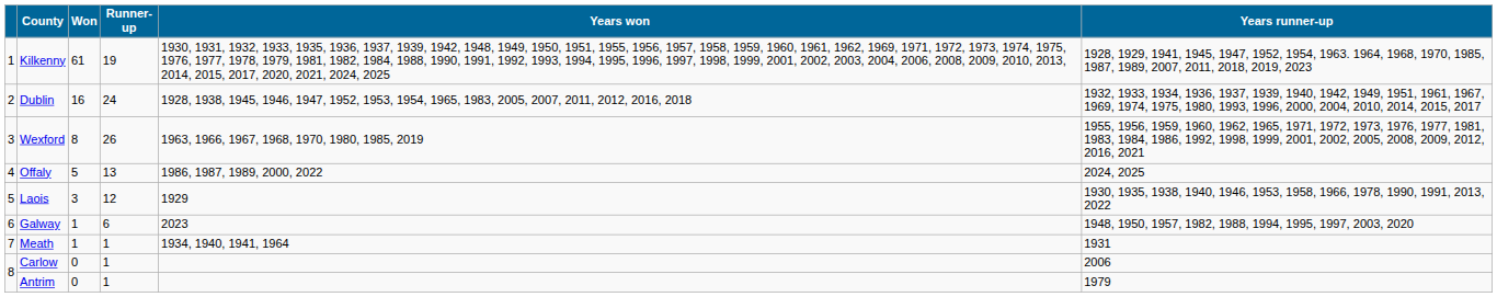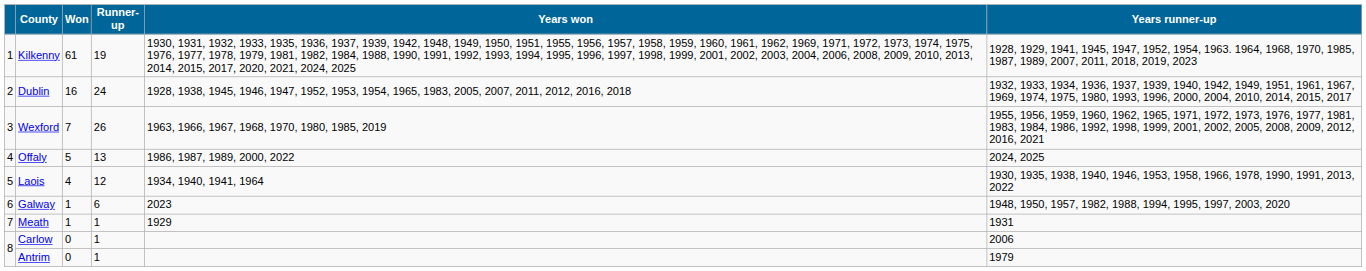Wexford | Won: 8 -> 7
Laois | Won: 3 -> 4
Laois | Years won: 1929 -> 1934, 1940, 1941, 1964
Meath | Years won: 1934, 1940, 1941, 1964 -> 1929
